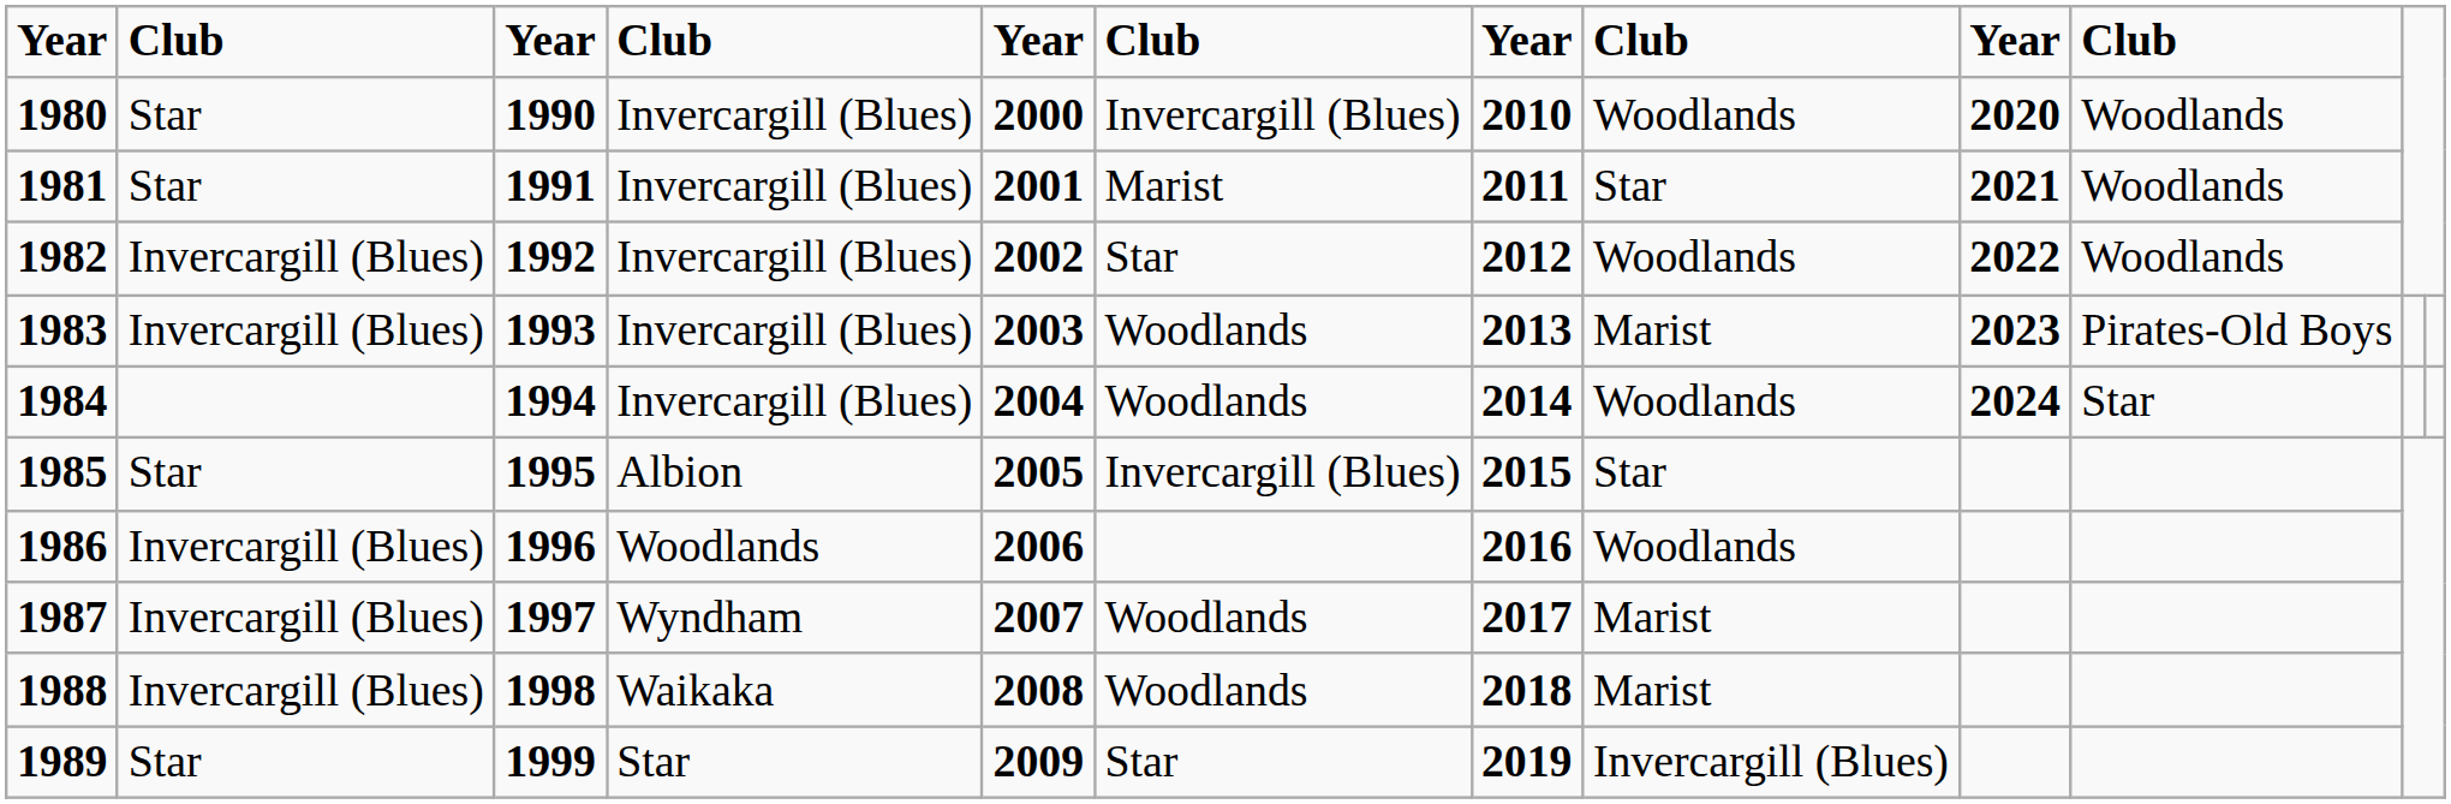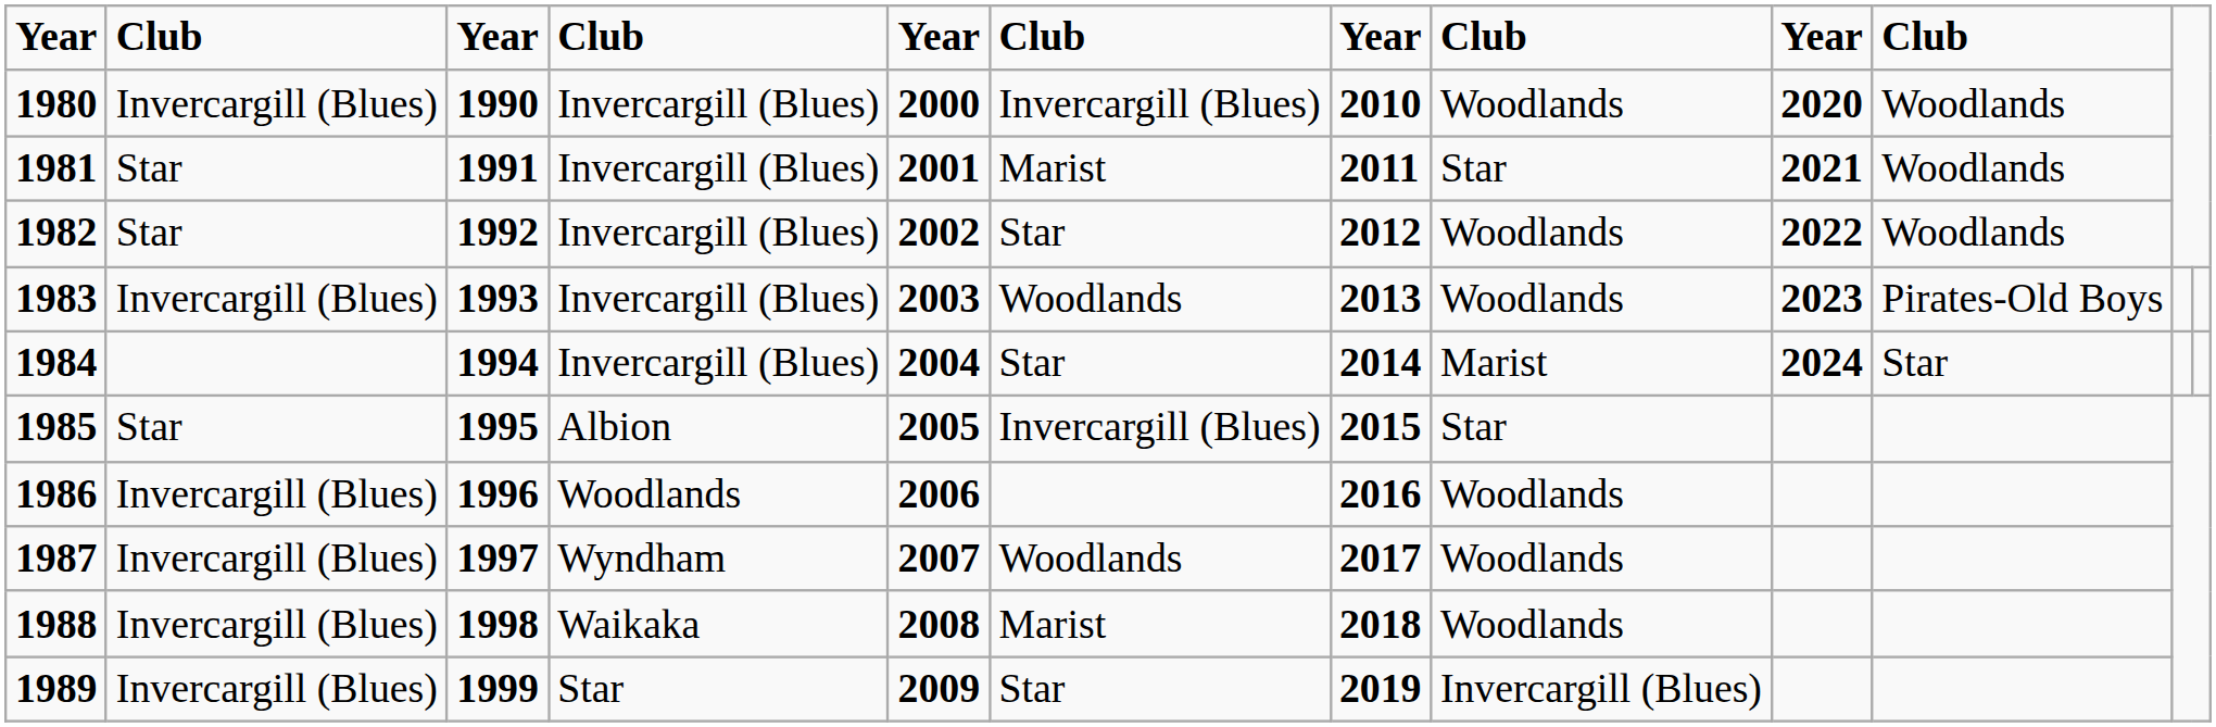1980 | column 2: Star -> Invercargill (Blues)
1982 | column 2: Invercargill (Blues) -> Star
1983 | column 8: Marist -> Woodlands
1984 | column 6: Woodlands -> Star
1984 | column 8: Woodlands -> Marist
1987 | column 8: Marist -> Woodlands
1988 | column 6: Woodlands -> Marist
1988 | column 8: Marist -> Woodlands
1989 | column 2: Star -> Invercargill (Blues)
